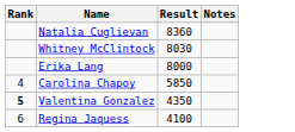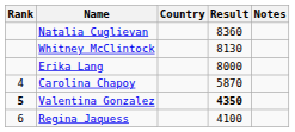+ column: Country
Whitney McClintock | Result: 8030 -> 8130
Carolina Chapoy | Result: 5850 -> 5870
Valentina Gonzalez | Result: normal -> bold
